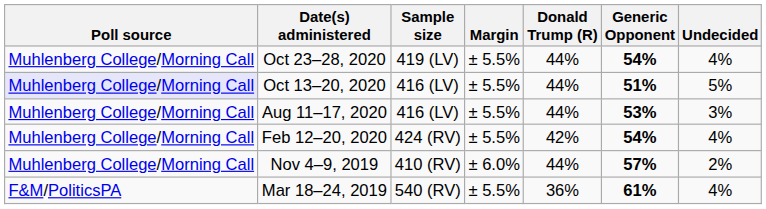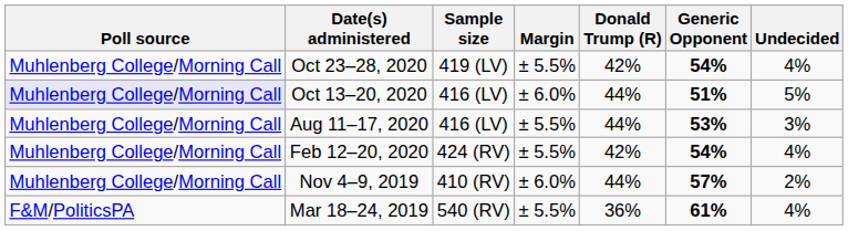Oct 23–28, 2020 | Donald Trump (R): 44% -> 42%
Oct 13–20, 2020 | Margin: ± 5.5% -> ± 6.0%
